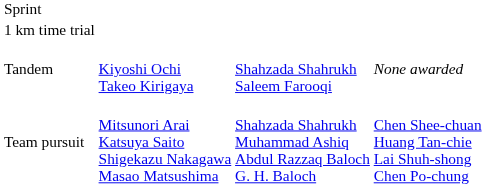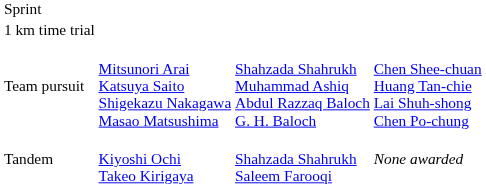rows swapped: Tandem <-> Team pursuit
